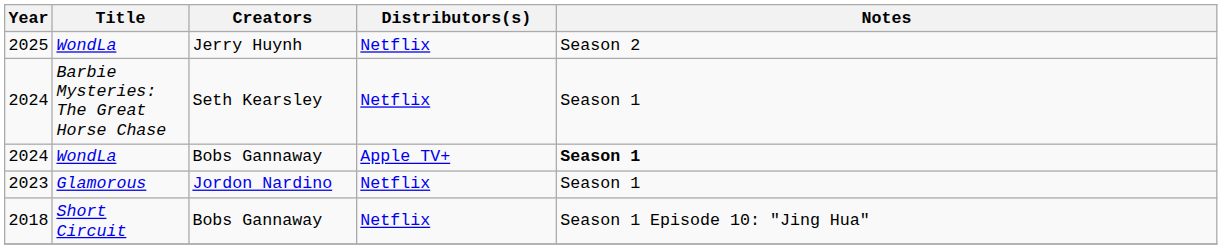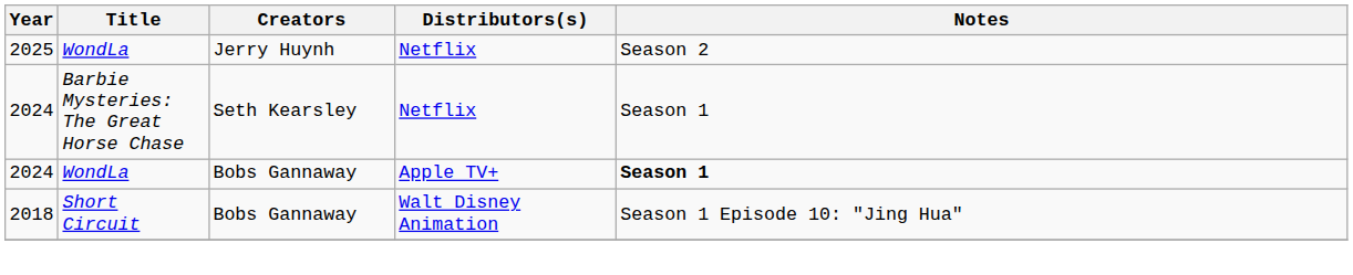- row: 2023 | Glamorous | Jordon Nardino | Netflix | Season 1
2018 | Distributors(s): Netflix -> Walt Disney Animation
